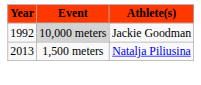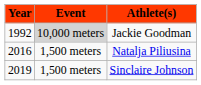Natalja Piliusina | Year: 2013 -> 2016
+ row: 2019 | 1,500 meters | Sinclaire Johnson
